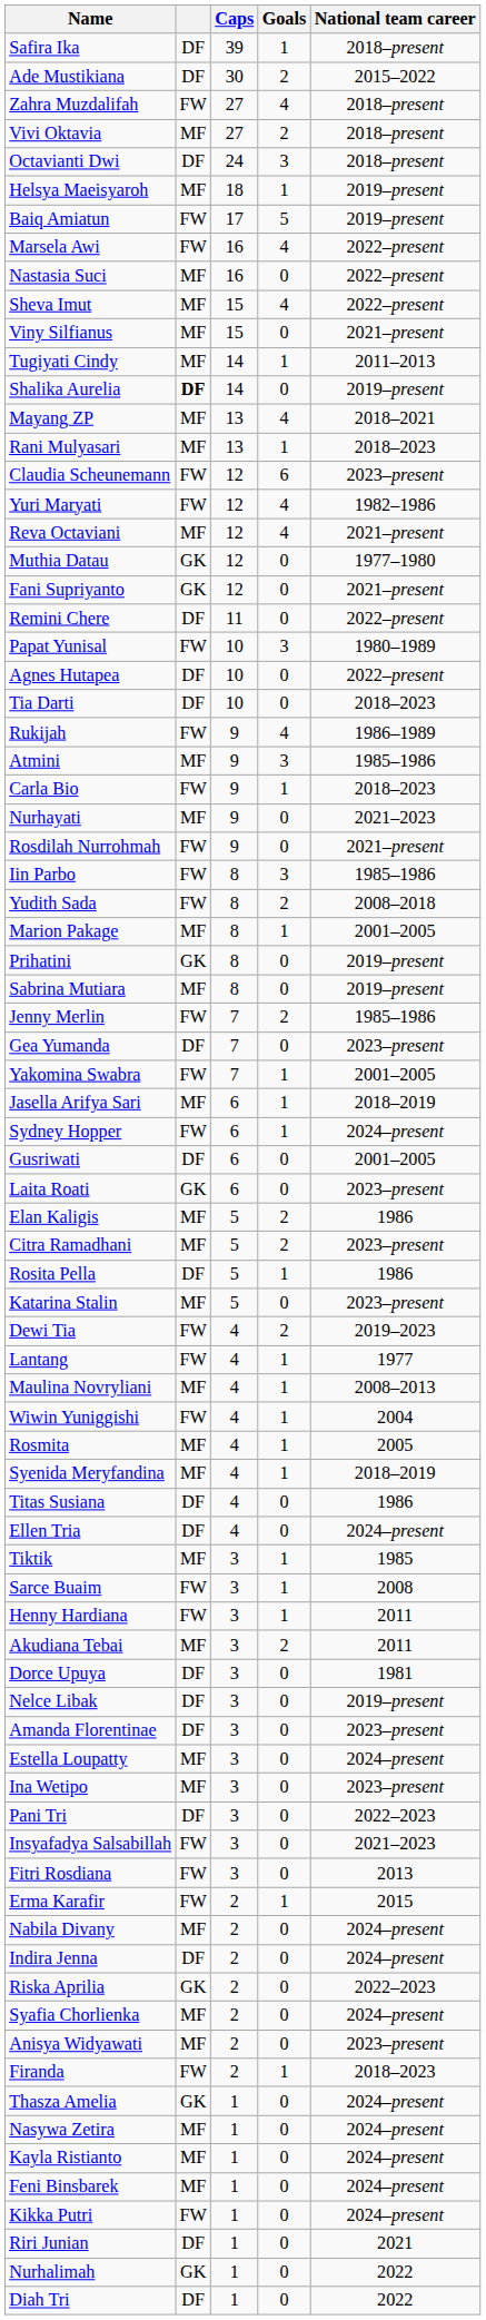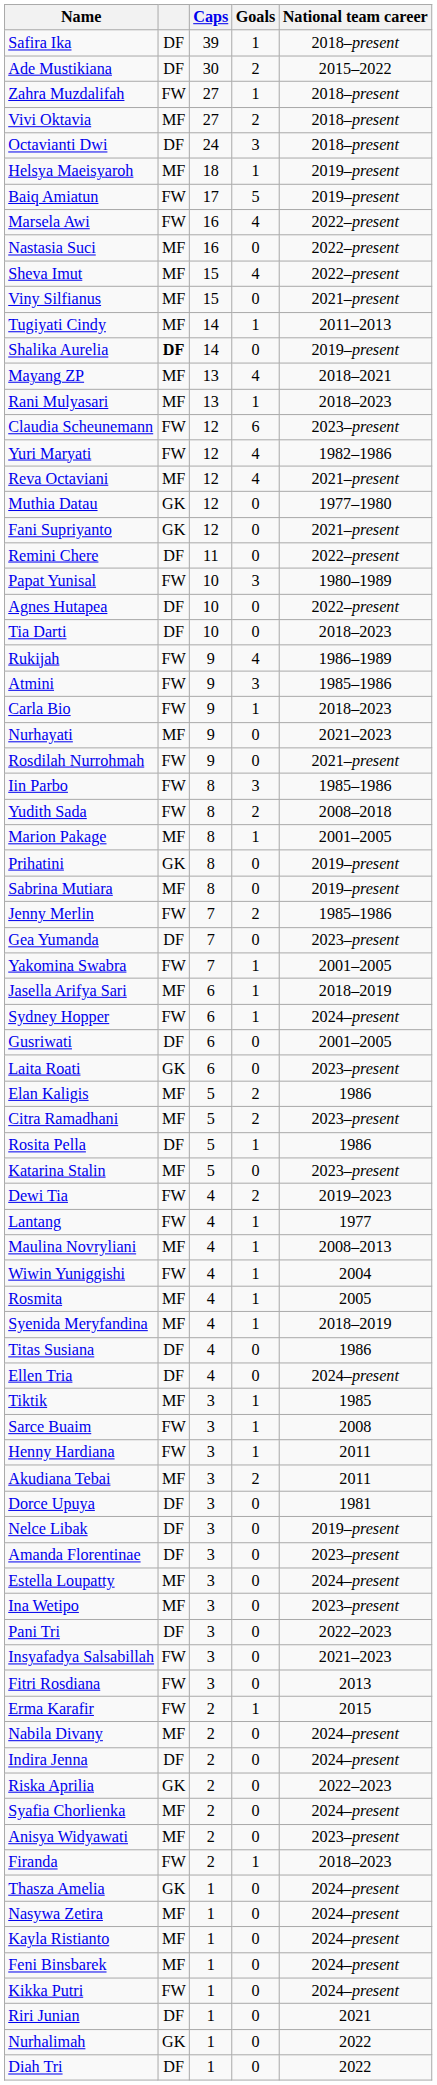Zahra Muzdalifah | Goals: 4 -> 1
Atmini | column 2: MF -> FW
